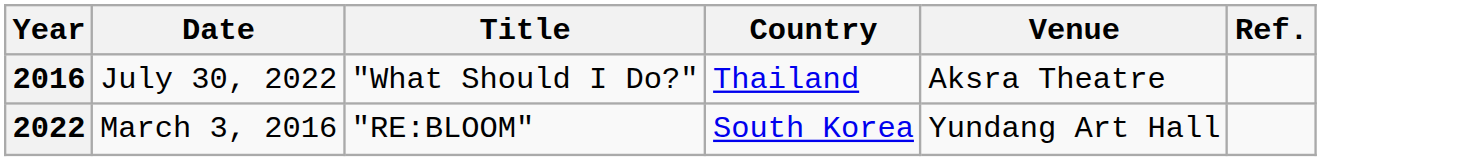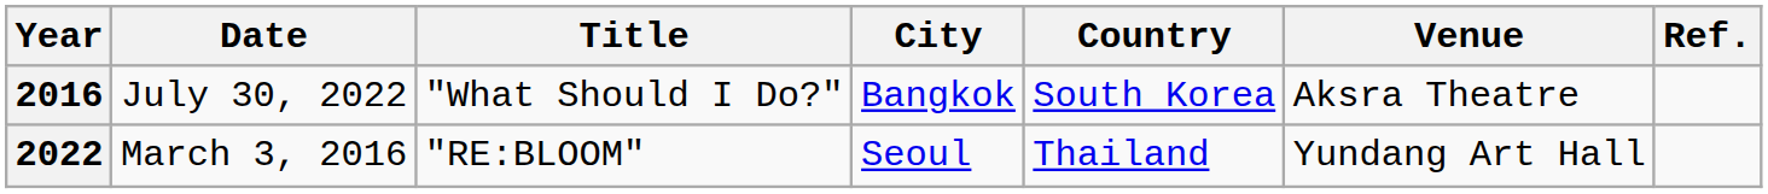+ column: City | Bangkok | Seoul
2016 | Country: Thailand -> South Korea
2022 | Country: South Korea -> Thailand
